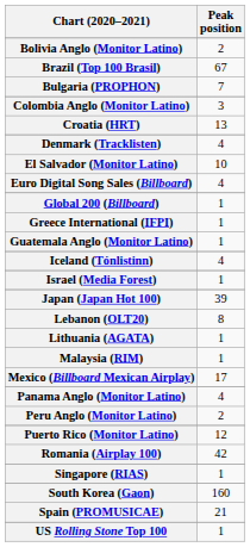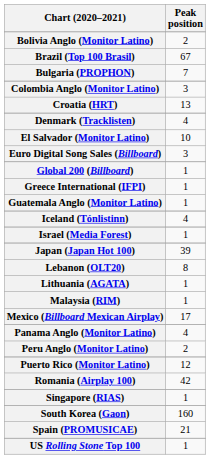Euro Digital Song Sales (Billboard) | Peak position: 4 -> 3
